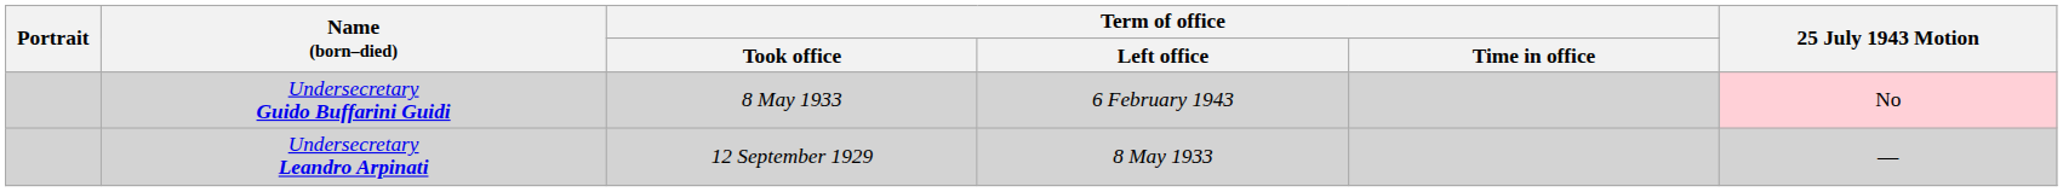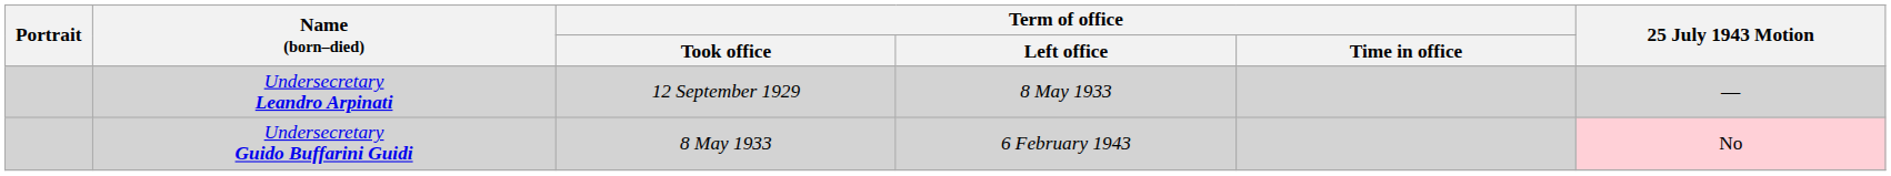rows swapped: Undersecretary Leandro Arpinati <-> Undersecretary Guido Buffarini Guidi
